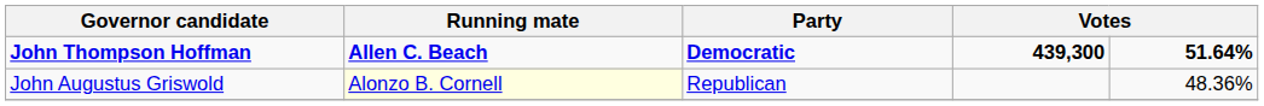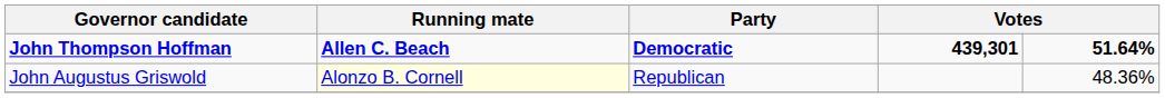John Thompson Hoffman | column 4: 439,300 -> 439,301
